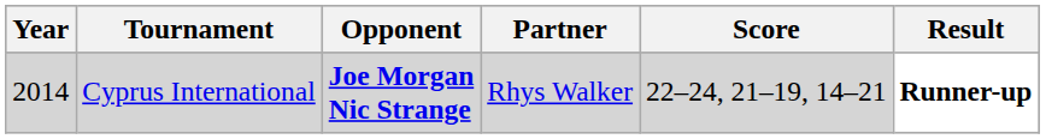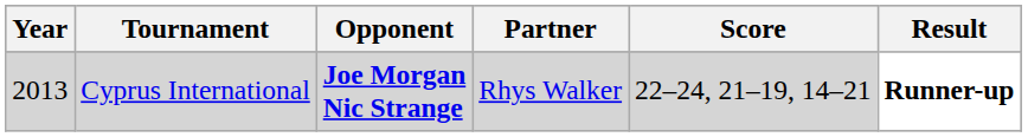Cyprus International | Year: 2014 -> 2013
